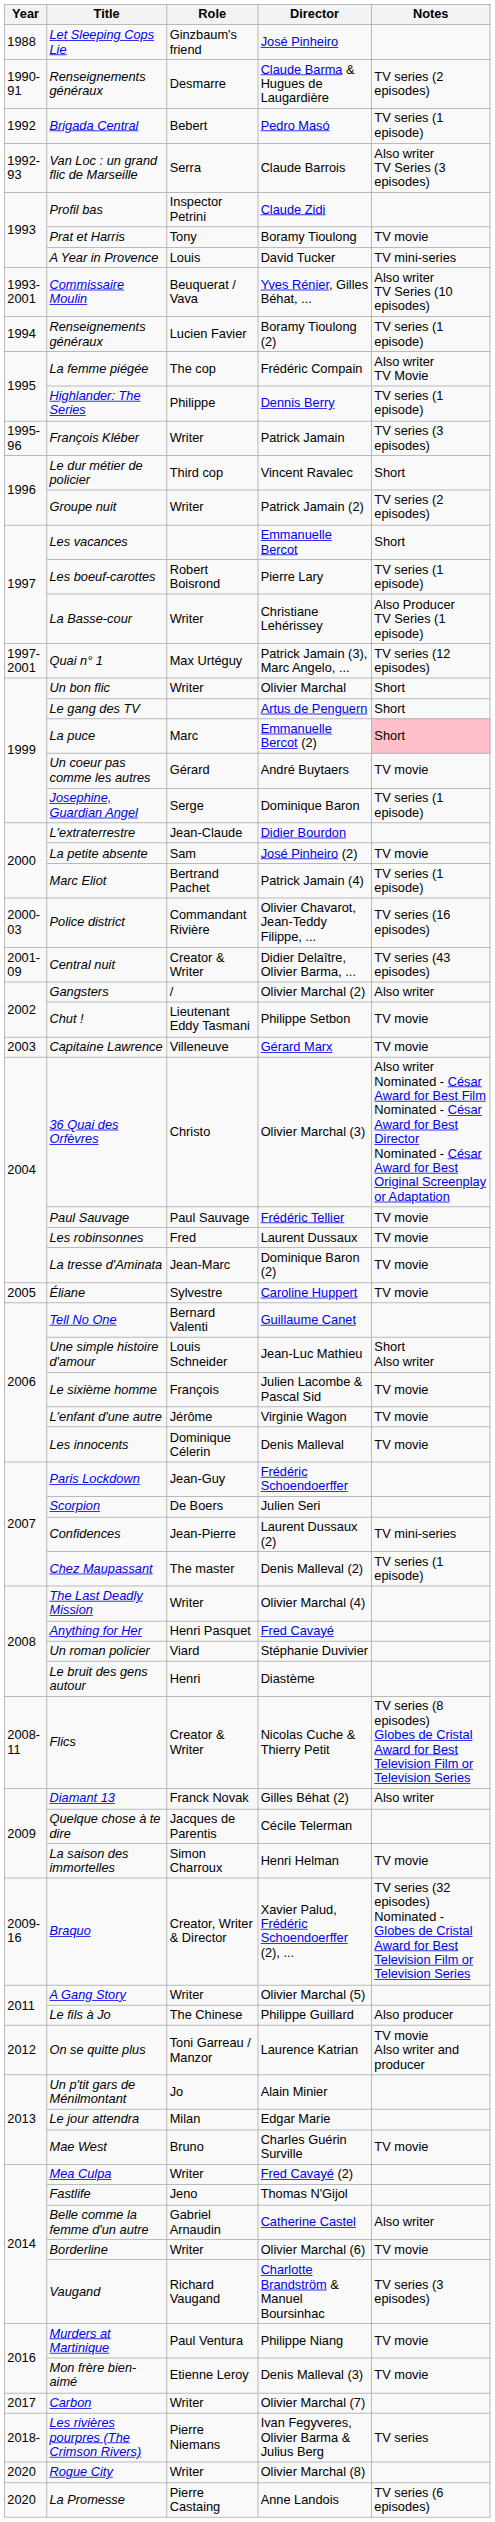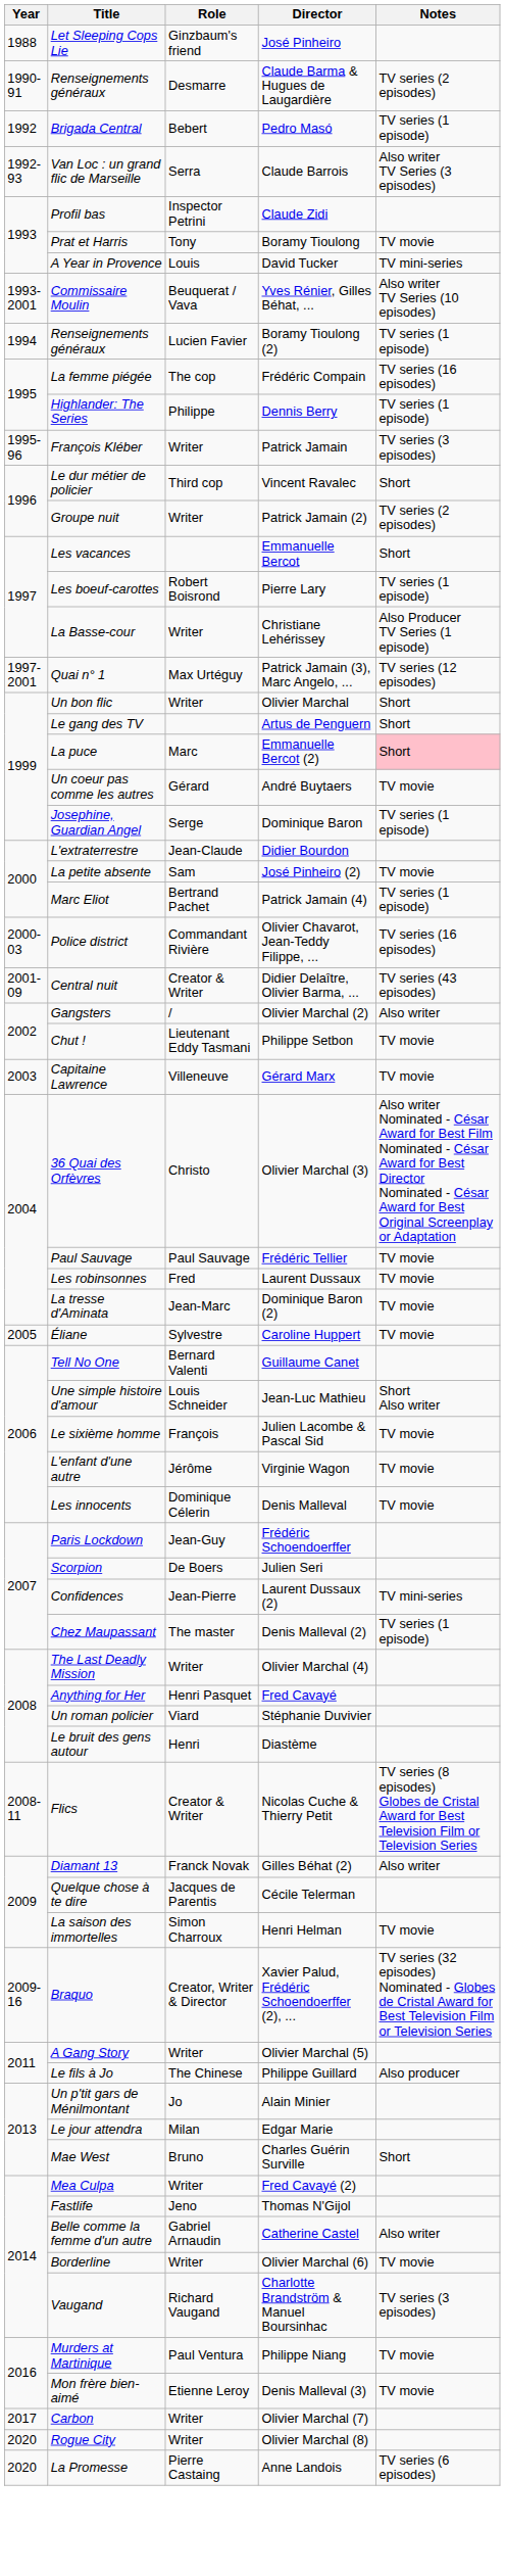Frédéric Compain | Notes: Also writer TV Movie -> TV series (16 episodes)
- row: 2012 | On se quitte plus | Toni Garreau / Manzor | Laurence Katrian | TV movie Also writer and producer
Charles Guérin Surville | Notes: TV movie -> Short
- row: 2018- | Les rivières pourpres (The Crimson Rivers) | Pierre Niemans | Ivan Fegyveres, Olivier Barma & Julius Berg | TV series
